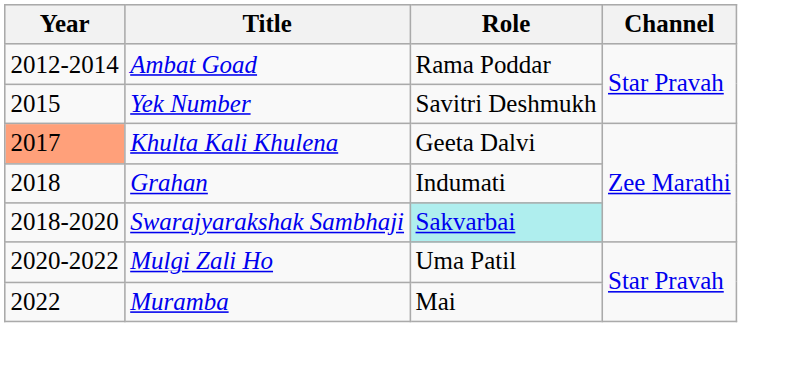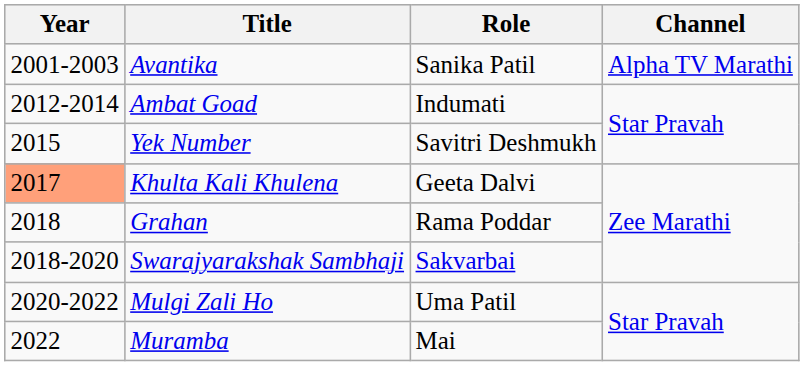+ row: 2001-2003 | Avantika | Sanika Patil | Alpha TV Marathi
Ambat Goad | Role: Rama Poddar -> Indumati
Grahan | Role: Indumati -> Rama Poddar
Swarajyarakshak Sambhaji | Role: paleturquoise background -> no background
